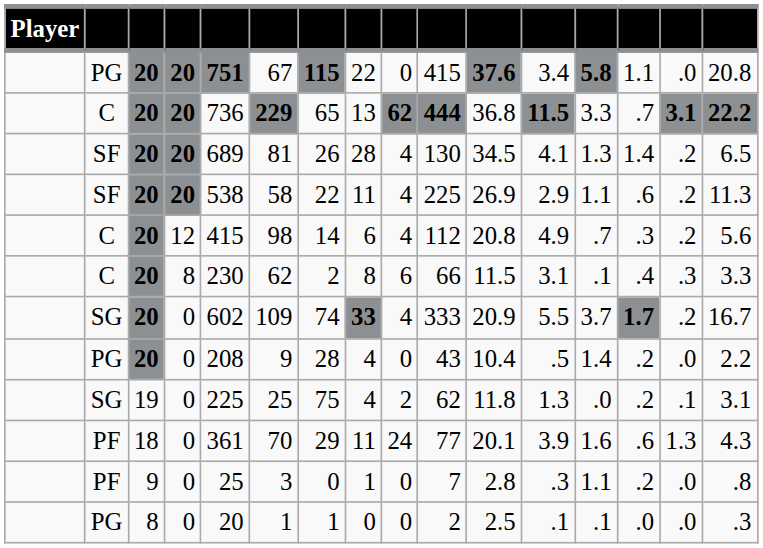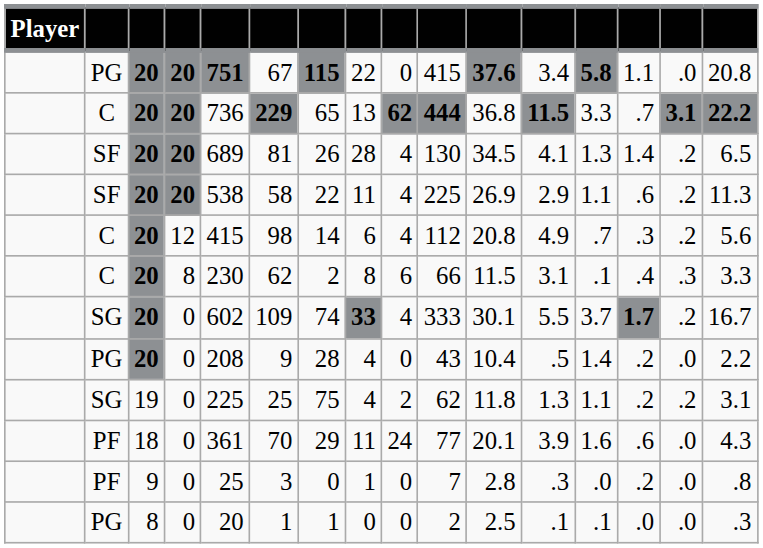SG / 20 | column 11: 20.9 -> 30.1
SG / 19 | column 13: .0 -> 1.1
SG / 19 | column 15: .1 -> .2
PF / 18 | column 15: 1.3 -> .0
PF / 9 | column 13: 1.1 -> .0
